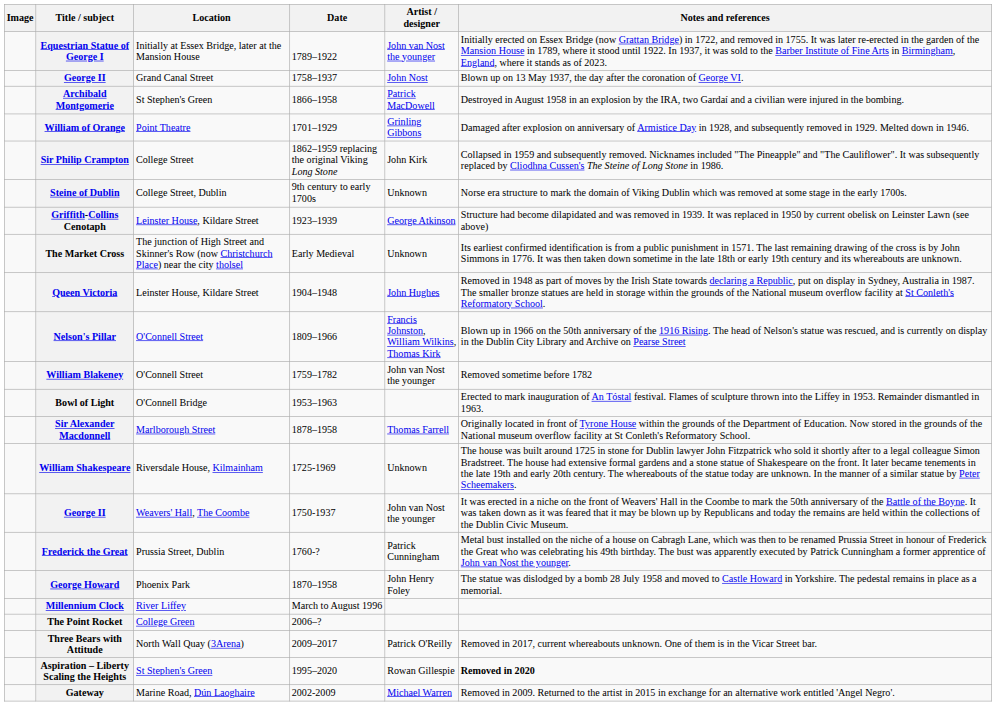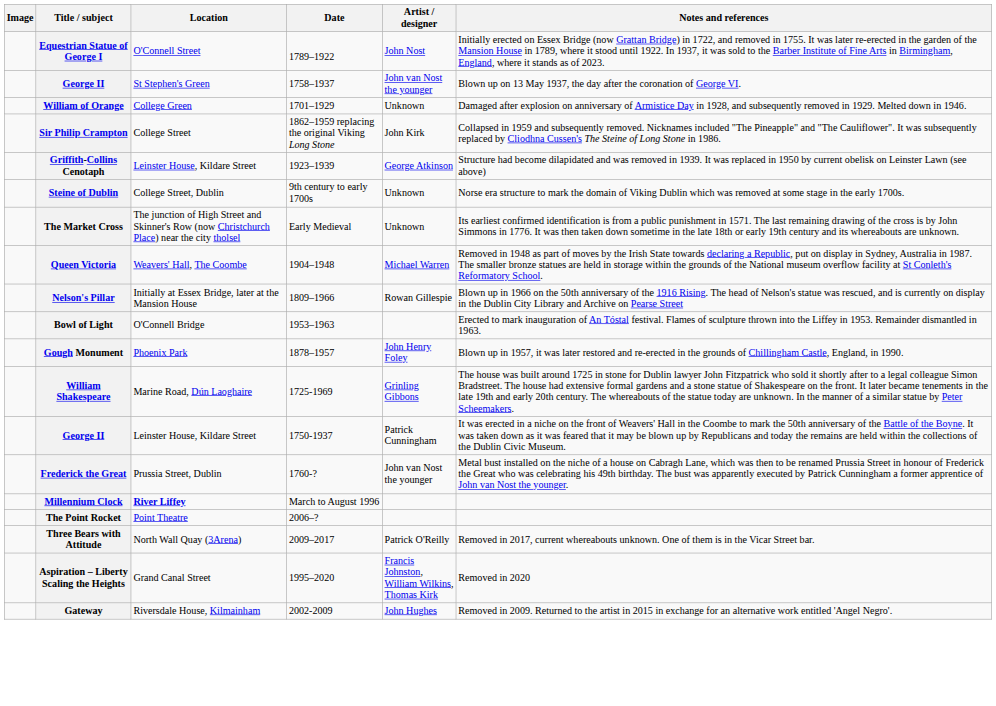Equestrian Statue of George I | Location: Initially at Essex Bridge, later at the Mansion House -> O'Connell Street
Equestrian Statue of George I | Artist / designer: John van Nost the younger -> John Nost
George II / 1758–1937 | Location: Grand Canal Street -> St Stephen's Green
George II / 1758–1937 | Artist / designer: John Nost -> John van Nost the younger
- row: Archibald Montgomerie | St Stephen's Green | 1866–1958 | Patrick MacDowell | Destroyed in August 1958 in an explosion by the IRA, two Gardaí and a civilian were injured in the bombing.
William of Orange | Location: Point Theatre -> College Green
William of Orange | Artist / designer: Grinling Gibbons -> Unknown
rows swapped: Griffith-Collins Cenotaph <-> Steine of Dublin
Queen Victoria | Location: Leinster House, Kildare Street -> Weavers' Hall, The Coombe
Queen Victoria | Artist / designer: John Hughes -> Michael Warren
Nelson's Pillar | Location: O'Connell Street -> Initially at Essex Bridge, later at the Mansion House
Nelson's Pillar | Artist / designer: Francis Johnston, William Wilkins, Thomas Kirk -> Rowan Gillespie
- row: William Blakeney | O'Connell Street | 1759–1782 | John van Nost the younger | Removed sometime before 1782
- row: Sir Alexander Macdonnell | Marlborough Street | 1878–1958 | Thomas Farrell | Originally located in front of Tyrone House within the grounds of the Department of Education. Now stored in the grounds of the National museum overflow facility at St Conleth's Reformatory School.
+ row: Gough Monument | Phoenix Park | 1878–1957 | John Henry Foley | Blown up in 1957, it was later restored and re-erected in the grounds of Chillingham Castle, England, in 1990.
William Shakespeare | Location: Riversdale House, Kilmainham -> Marine Road, Dún Laoghaire
William Shakespeare | Artist / designer: Unknown -> Grinling Gibbons
George II / 1750-1937 | Location: Weavers' Hall, The Coombe -> Leinster House, Kildare Street
George II / 1750-1937 | Artist / designer: John van Nost the younger -> Patrick Cunningham
Frederick the Great | Artist / designer: Patrick Cunningham -> John van Nost the younger
- row: George Howard | Phoenix Park | 1870–1958 | John Henry Foley | The statue was dislodged by a bomb 28 July 1958 and moved to Castle Howard in Yorkshire. The pedestal remains in place as a memorial.
Millennium Clock | Location: normal -> bold
The Point Rocket | Location: College Green -> Point Theatre
Aspiration – Liberty Scaling the Heights | Location: St Stephen's Green -> Grand Canal Street
Aspiration – Liberty Scaling the Heights | Artist / designer: Rowan Gillespie -> Francis Johnston, William Wilkins, Thomas Kirk
Aspiration – Liberty Scaling the Heights | Notes and references: bold -> normal
Gateway | Location: Marine Road, Dún Laoghaire -> Riversdale House, Kilmainham
Gateway | Artist / designer: Michael Warren -> John Hughes
